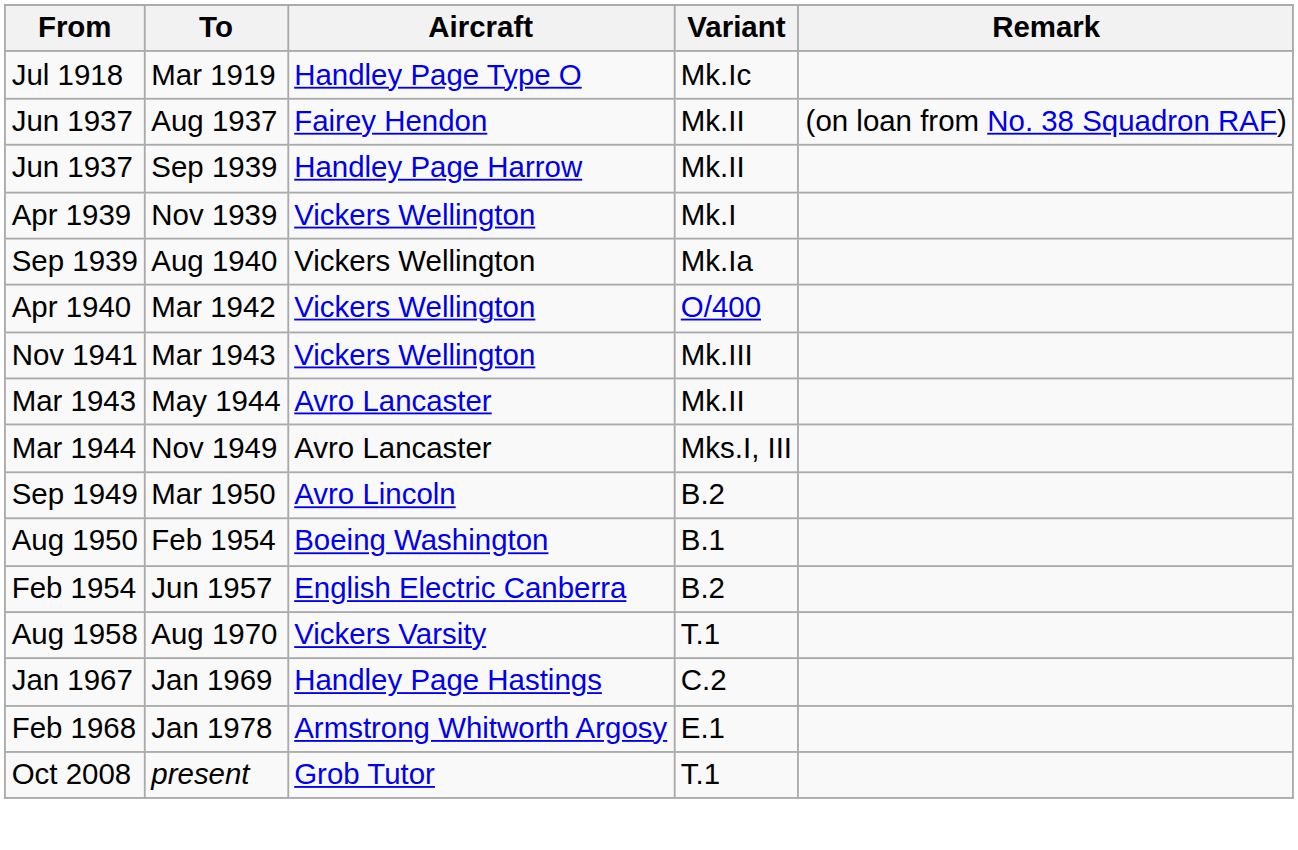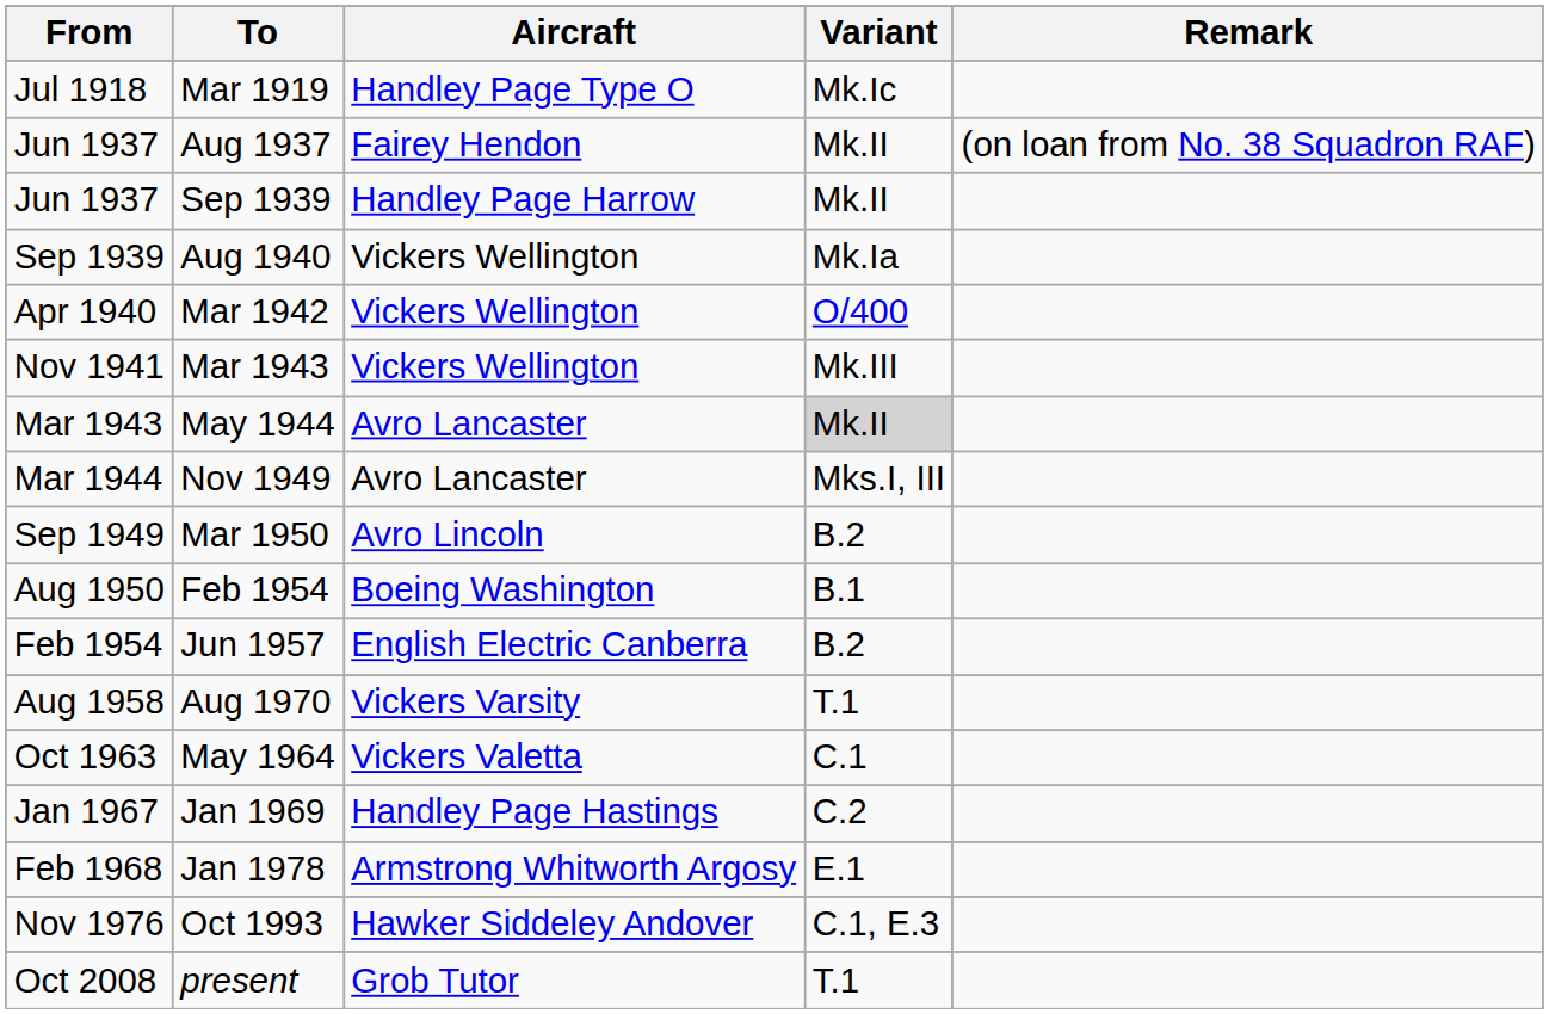- row: Apr 1939 | Nov 1939 | Vickers Wellington | Mk.I
May 1944 | Variant: no background -> lightgrey background
+ row: Oct 1963 | May 1964 | Vickers Valetta | C.1
+ row: Nov 1976 | Oct 1993 | Hawker Siddeley Andover | C.1, E.3
